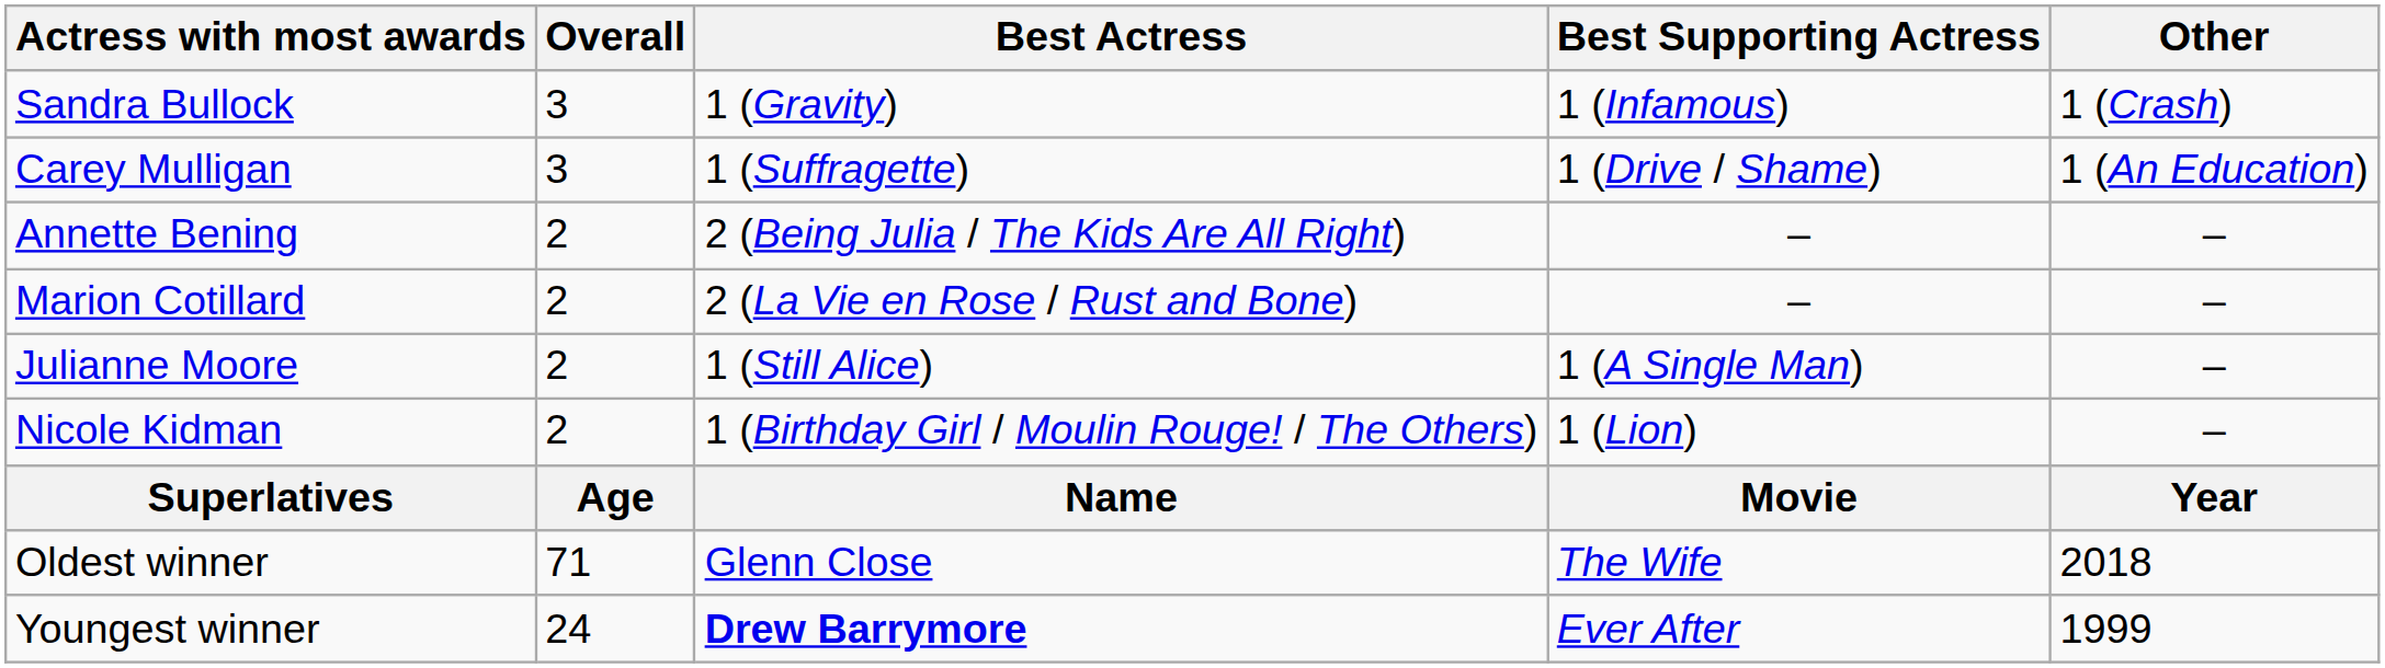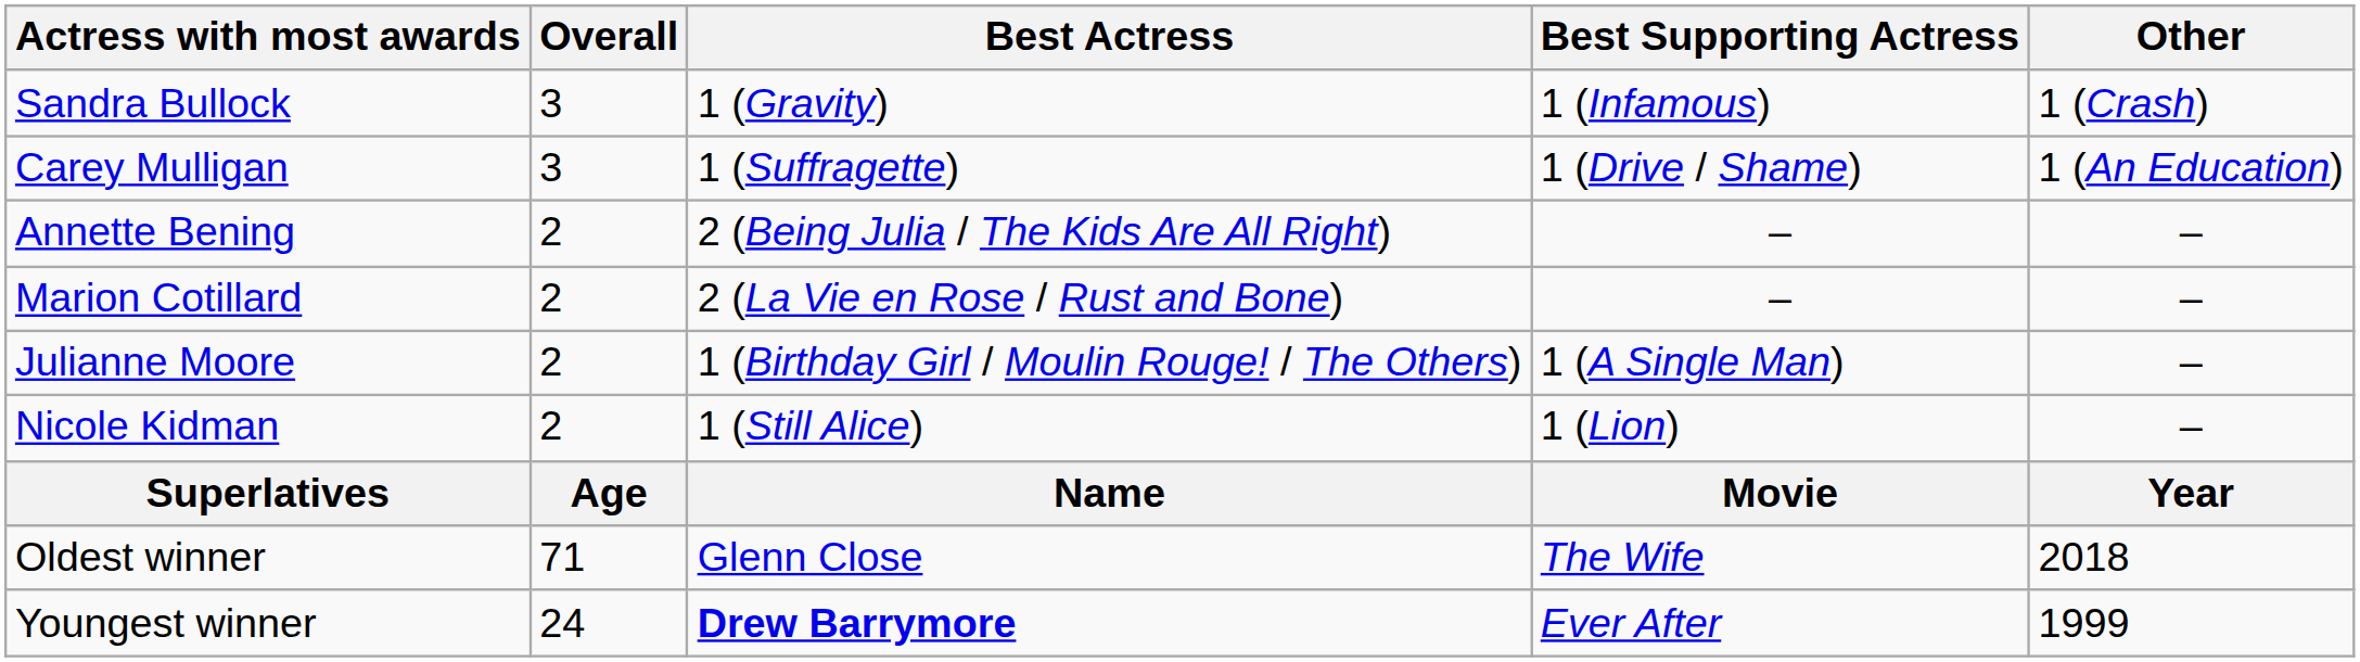Julianne Moore | Best Actress: 1 (Still Alice) -> 1 (Birthday Girl / Moulin Rouge! / The Others)
Nicole Kidman | Best Actress: 1 (Birthday Girl / Moulin Rouge! / The Others) -> 1 (Still Alice)
